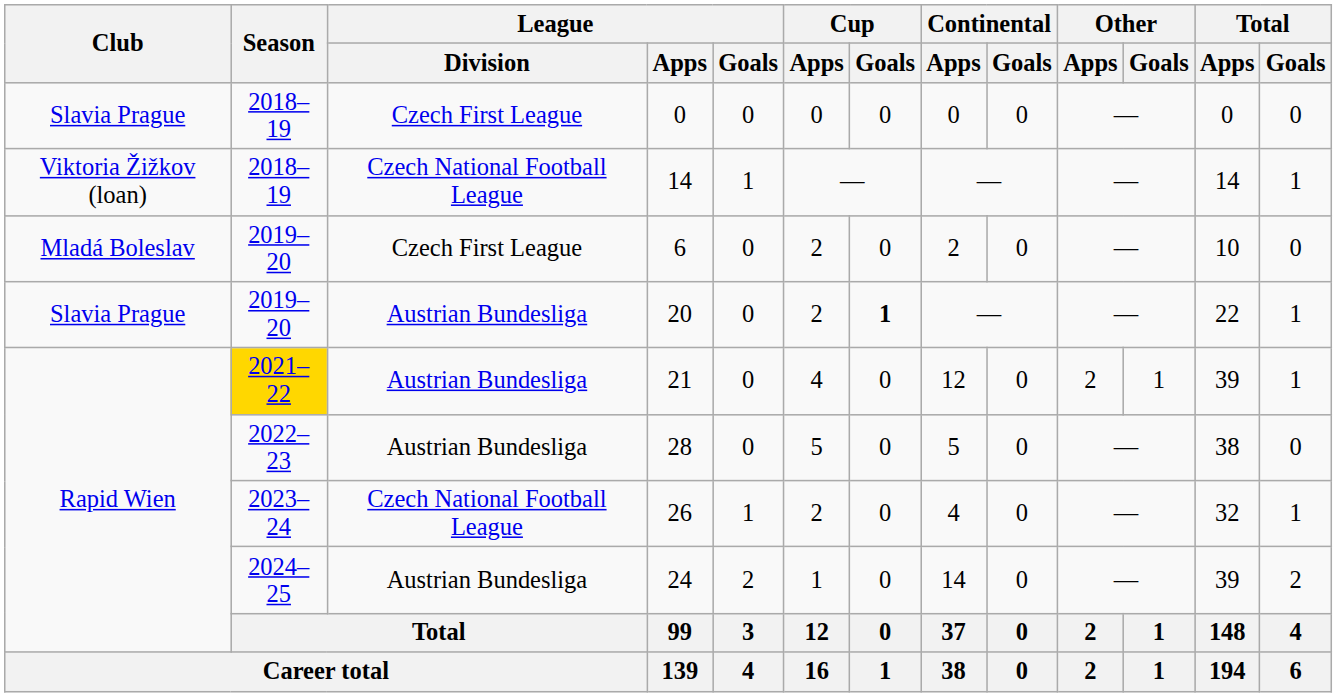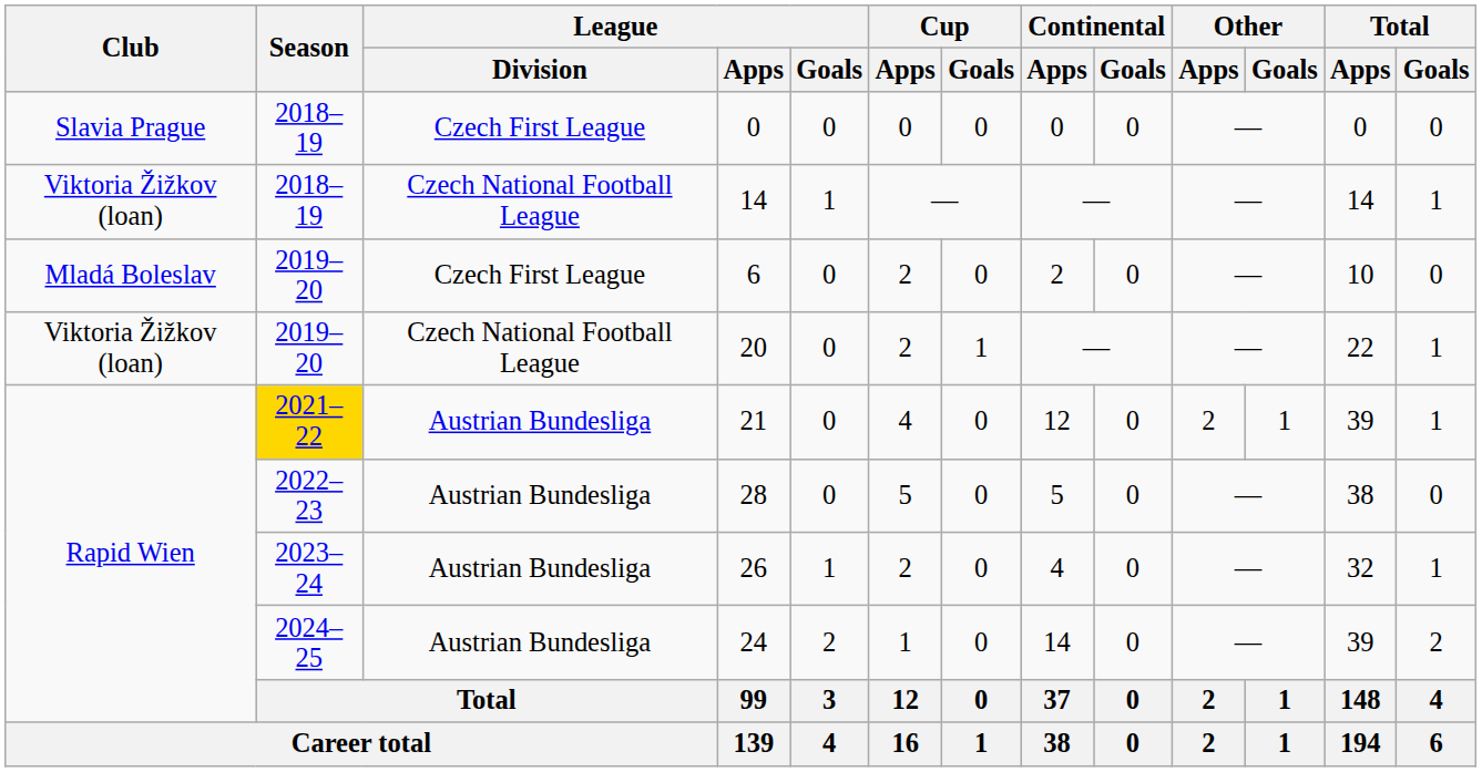20 | Club: Slavia Prague -> Viktoria Žižkov (loan)
20 | League / Division: Austrian Bundesliga -> Czech National Football League
20 | Cup / Goals: bold -> normal
26 | League / Division: Czech National Football League -> Austrian Bundesliga
